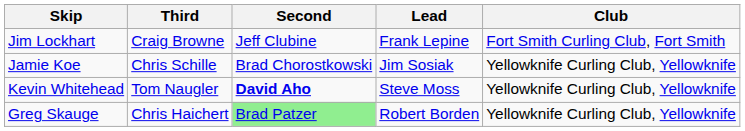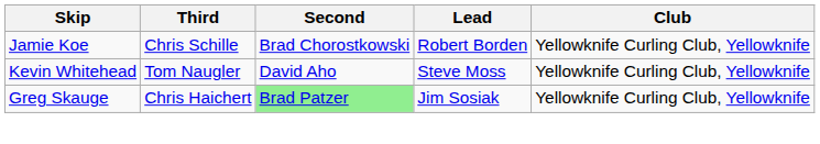- row: Jim Lockhart | Craig Browne | Jeff Clubine | Frank Lepine | Fort Smith Curling Club, Fort Smith
Jamie Koe | Lead: Jim Sosiak -> Robert Borden
Kevin Whitehead | Second: bold -> normal
Greg Skauge | Lead: Robert Borden -> Jim Sosiak
